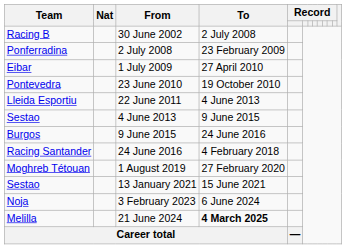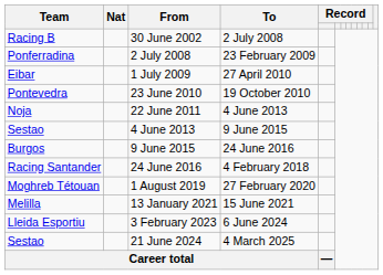22 June 2011 | Team: Lleida Esportiu -> Noja
13 January 2021 | Team: Sestao -> Melilla
3 February 2023 | Team: Noja -> Lleida Esportiu
21 June 2024 | Team: Melilla -> Sestao
21 June 2024 | To: bold -> normal
